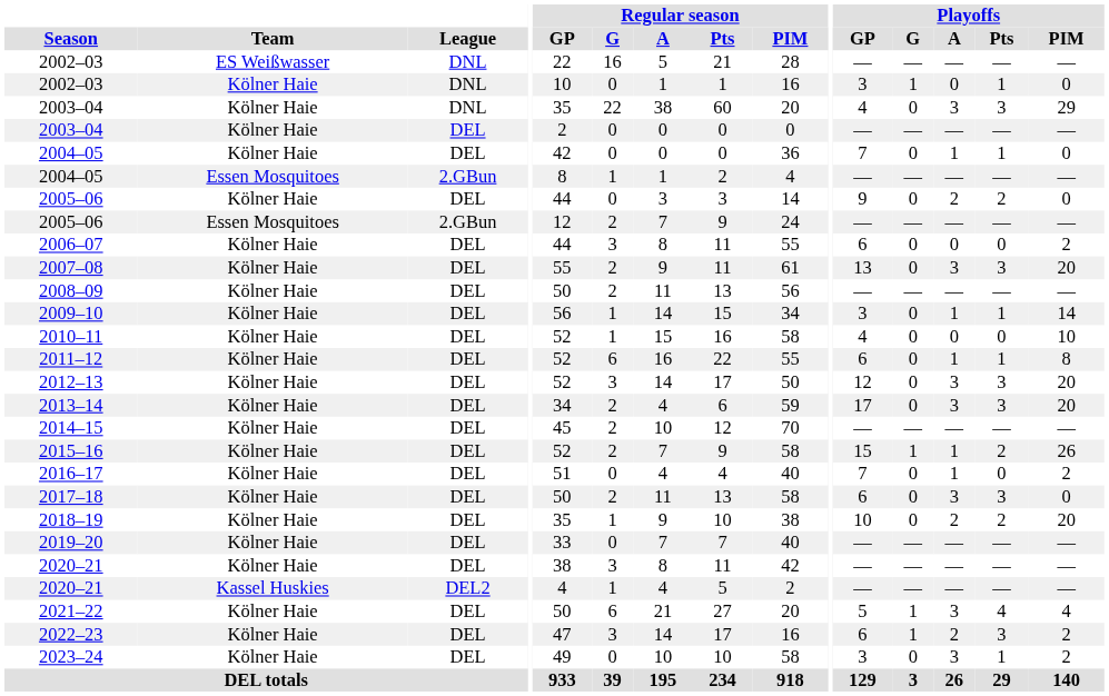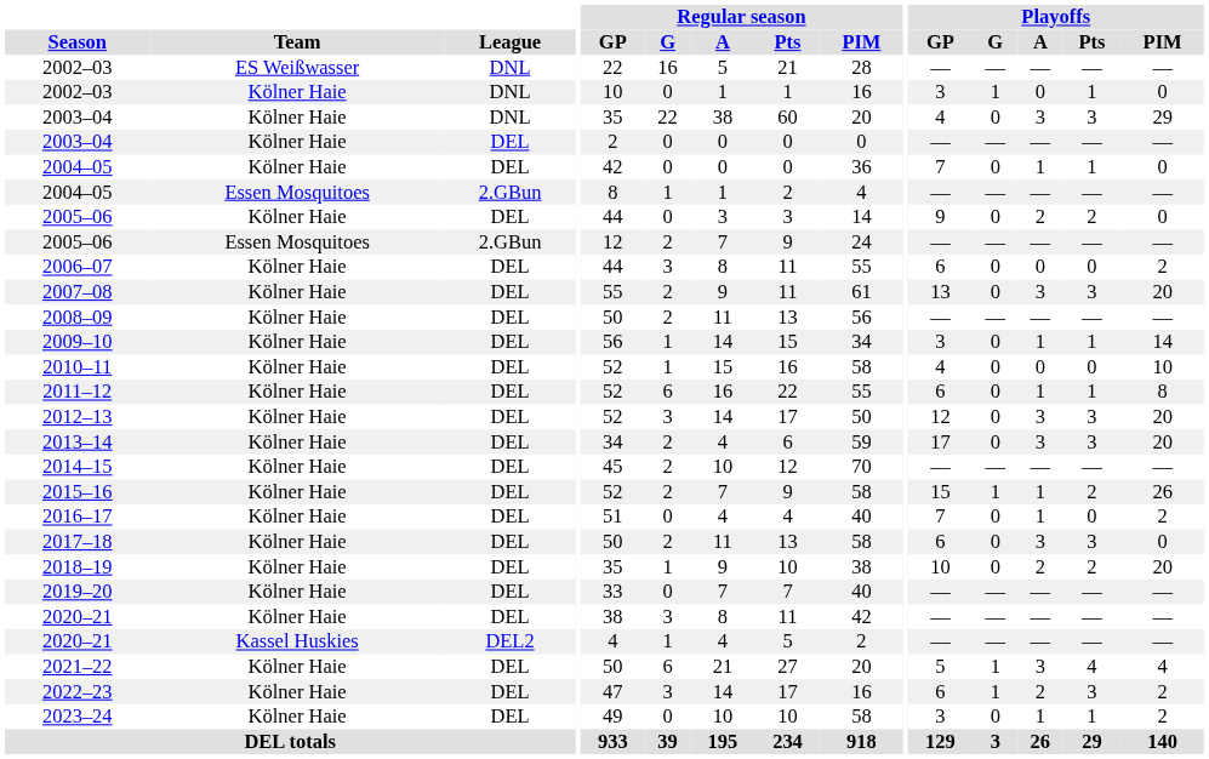2023–24 | Playoffs / A: 3 -> 1
